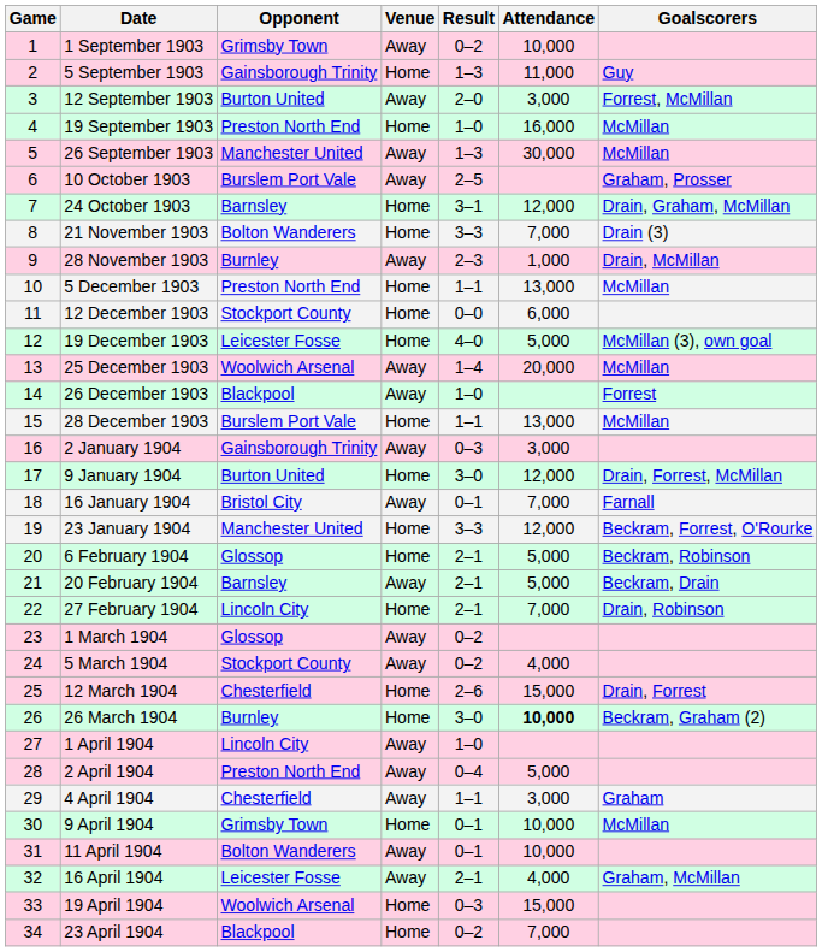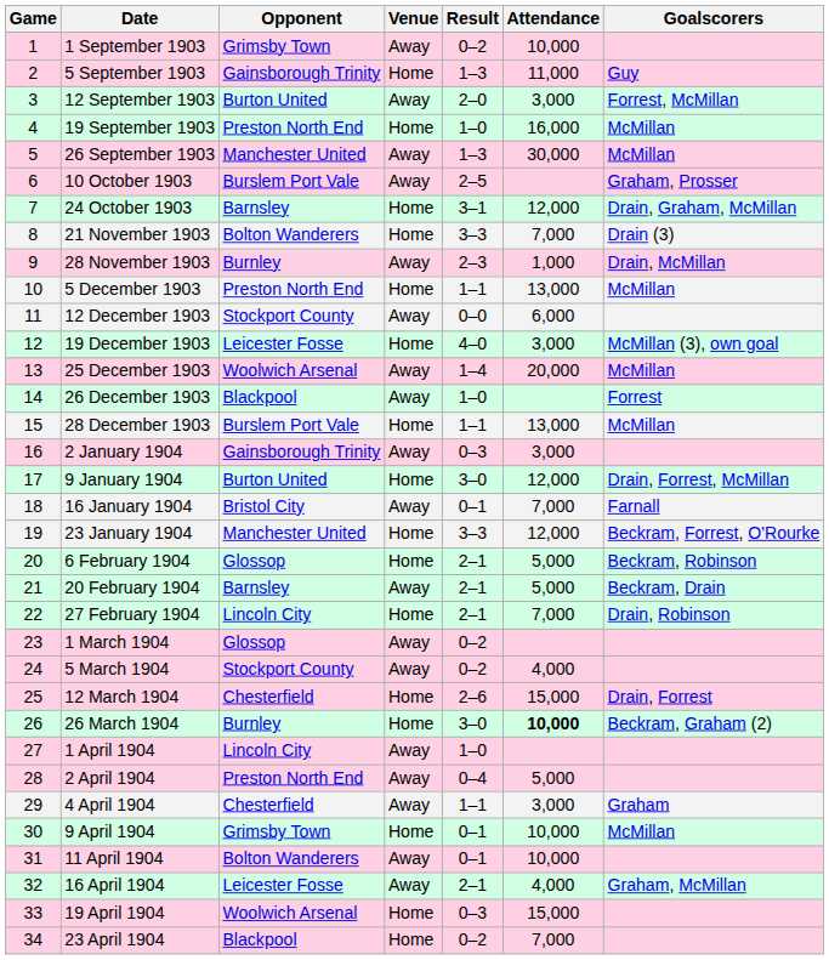12 December 1903 | Venue: Home -> Away
19 December 1903 | Attendance: 5,000 -> 3,000
